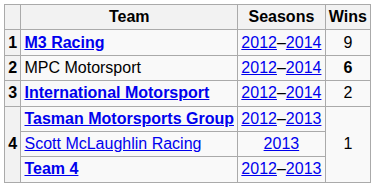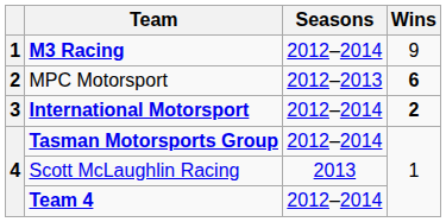MPC Motorsport | Seasons: 2012–2014 -> 2012–2013
International Motorsport | Wins: normal -> bold
Tasman Motorsports Group | Seasons: 2012–2013 -> 2012–2014
Team 4 | Seasons: 2012–2013 -> 2012–2014
